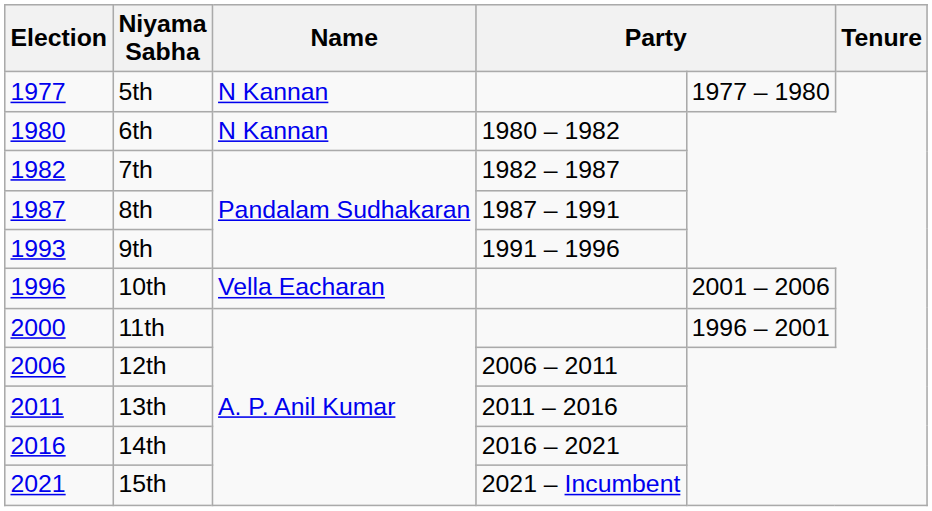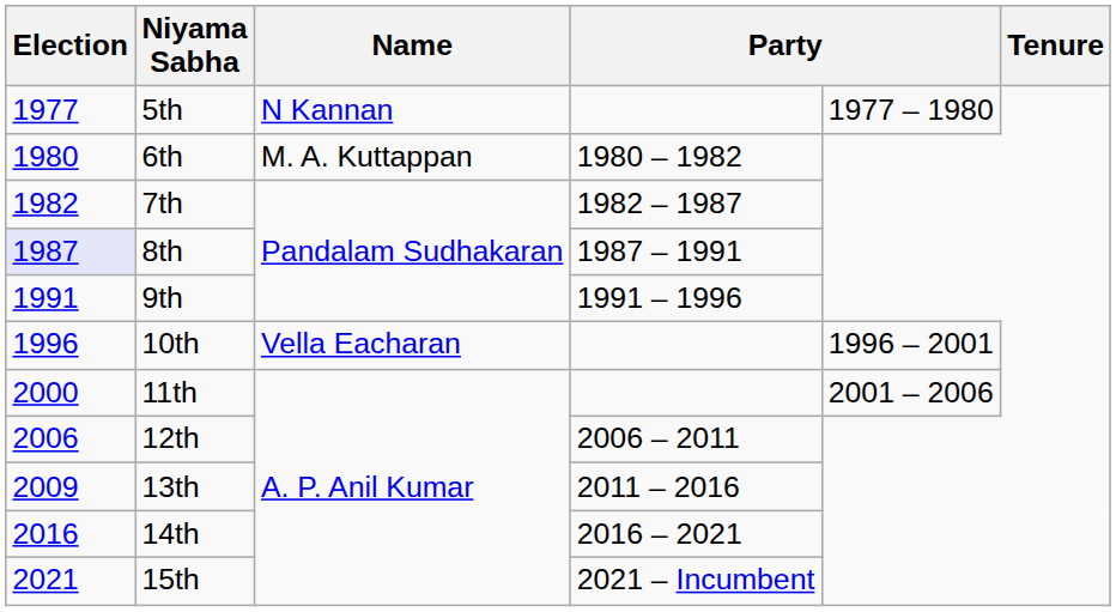6th | Name: N Kannan -> M. A. Kuttappan
8th | Election: no background -> lavender background
9th | Election: 1993 -> 1991
10th | column 5: 2001 – 2006 -> 1996 – 2001
11th | column 5: 1996 – 2001 -> 2001 – 2006
13th | Election: 2011 -> 2009
